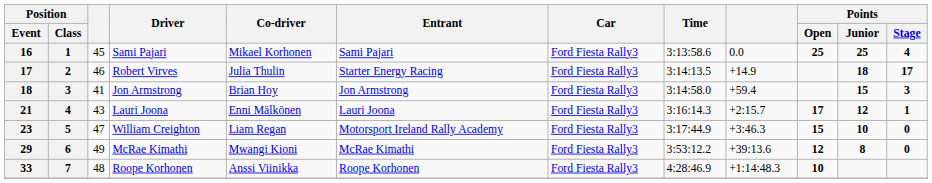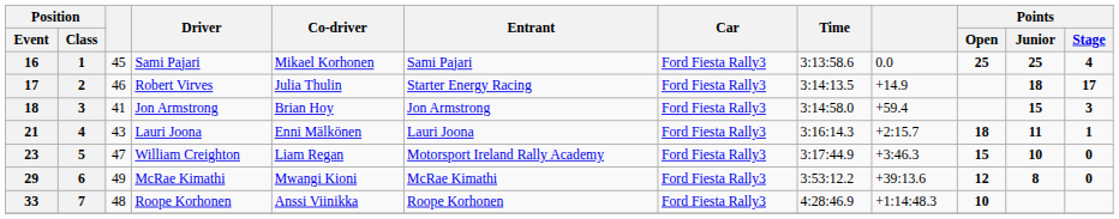21 | Points / Open: 17 -> 18
21 | Points / Junior: 12 -> 11
